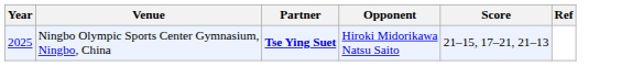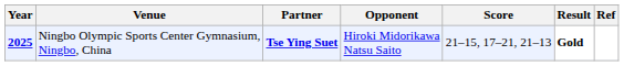+ column: Result | Gold
Ningbo Olympic Sports Center Gymnasium, Ningbo, China | Year: normal -> bold
